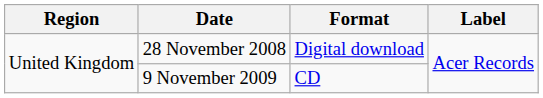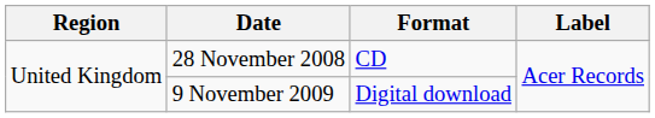28 November 2008 | Format: Digital download -> CD
9 November 2009 | Format: CD -> Digital download
